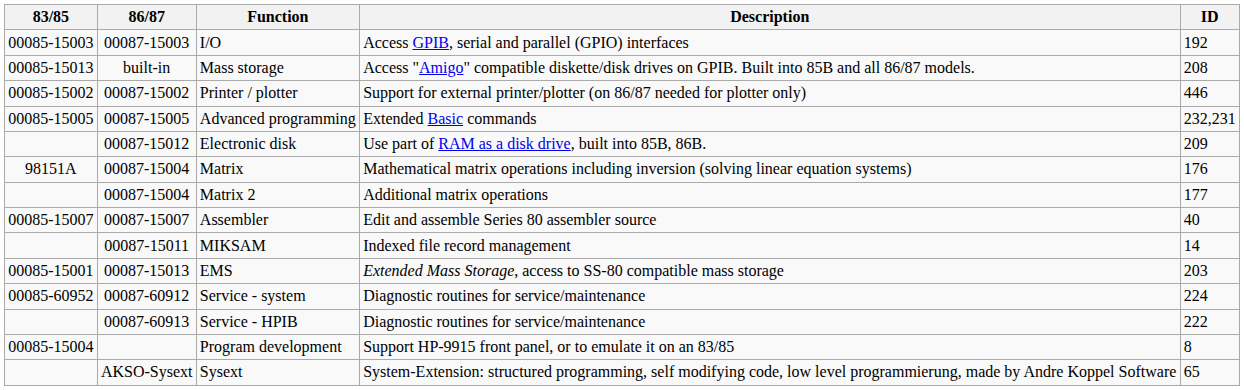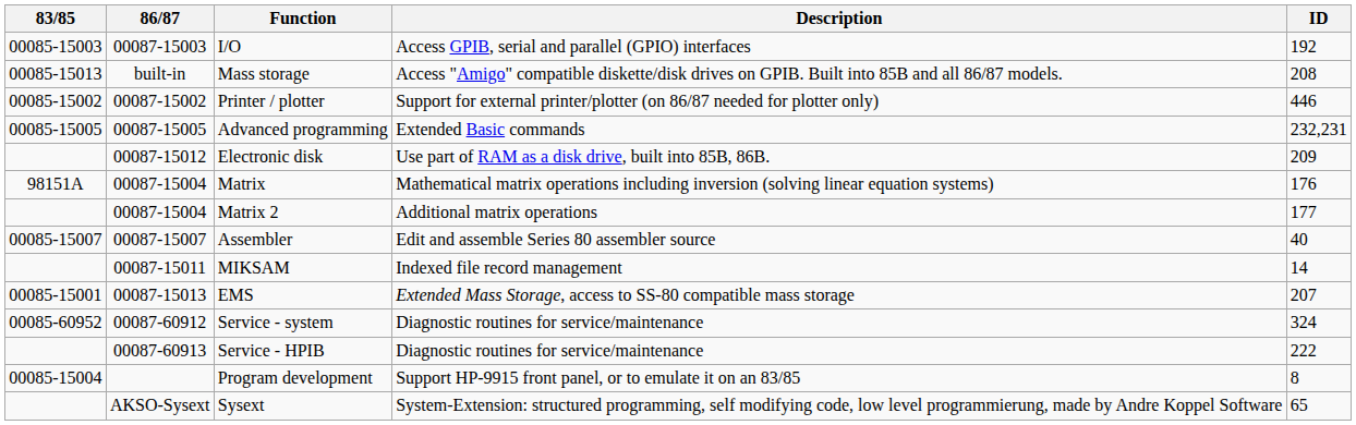EMS | ID: 203 -> 207
Service - system | ID: 224 -> 324
